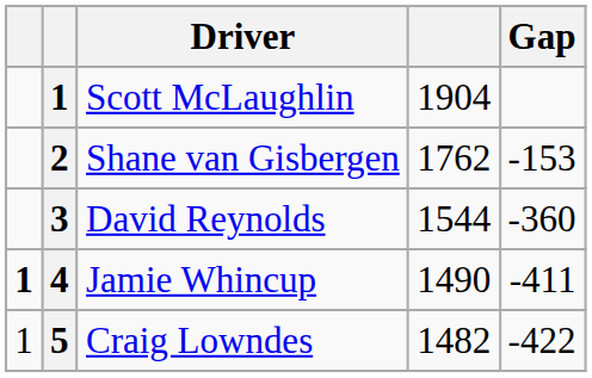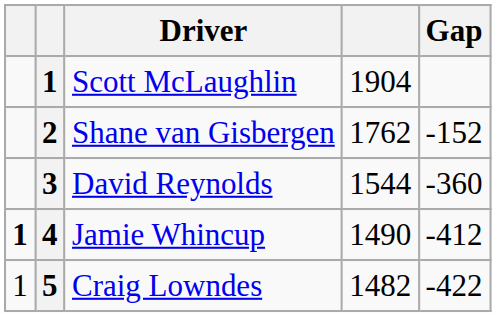Shane van Gisbergen | Gap: -153 -> -152
Jamie Whincup | Gap: -411 -> -412
